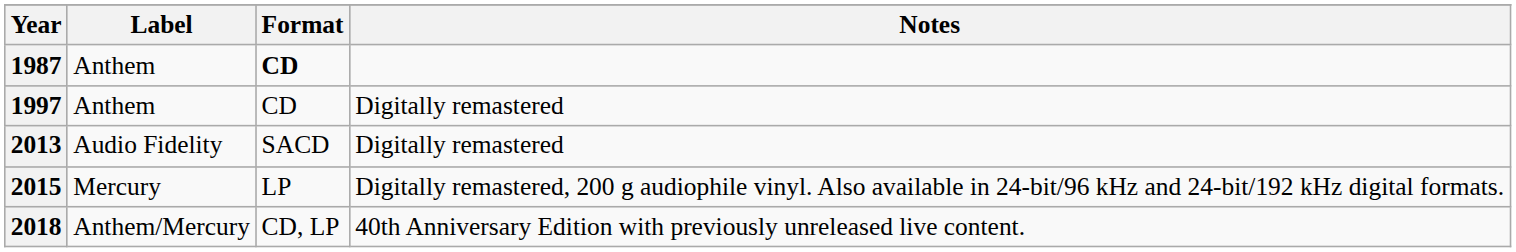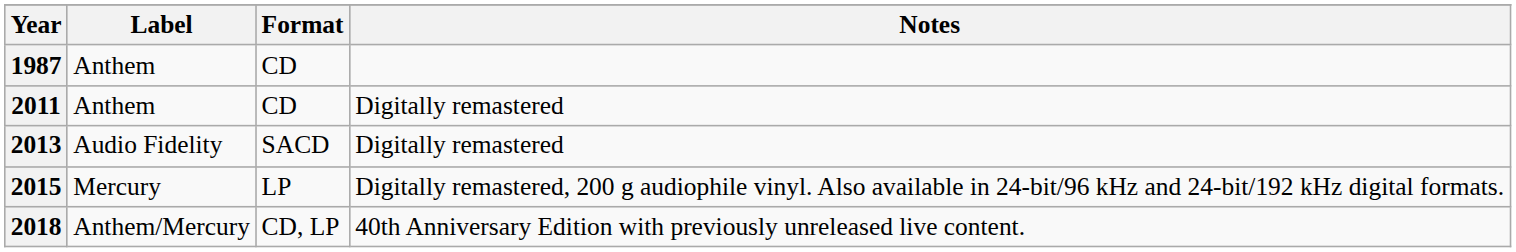1987 | Format: bold -> normal
- row: 1997 | Anthem | CD | Digitally remastered
+ row: 2011 | Anthem | CD | Digitally remastered
